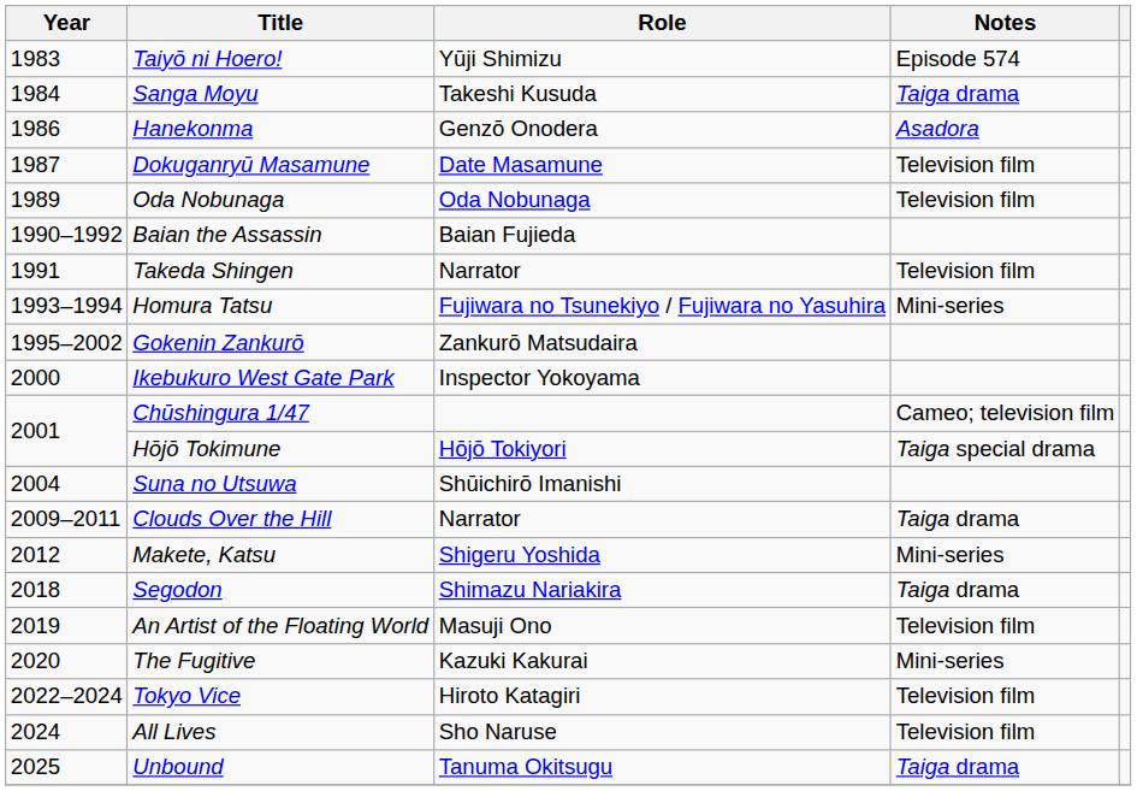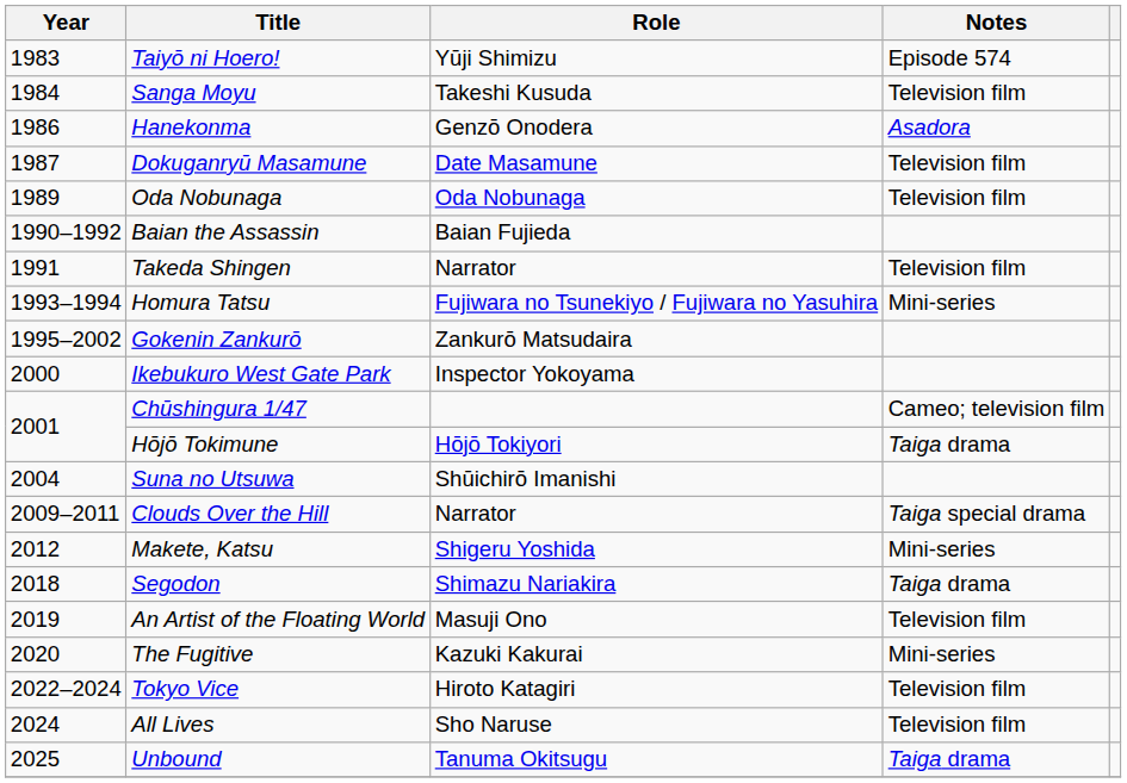Sanga Moyu | Notes: Taiga drama -> Television film
Hōjō Tokimune | Notes: Taiga special drama -> Taiga drama
Clouds Over the Hill | Notes: Taiga drama -> Taiga special drama
